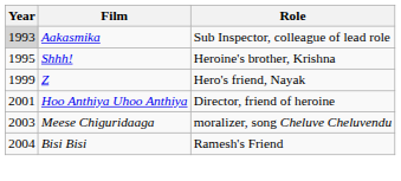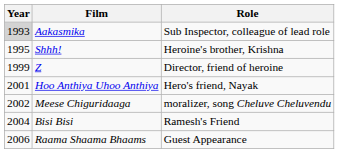Z | Role: Hero's friend, Nayak -> Director, friend of heroine
Hoo Anthiya Uhoo Anthiya | Role: Director, friend of heroine -> Hero's friend, Nayak
Meese Chiguridaaga | Year: 2003 -> 2002
+ row: 2006 | Raama Shaama Bhaams | Guest Appearance
